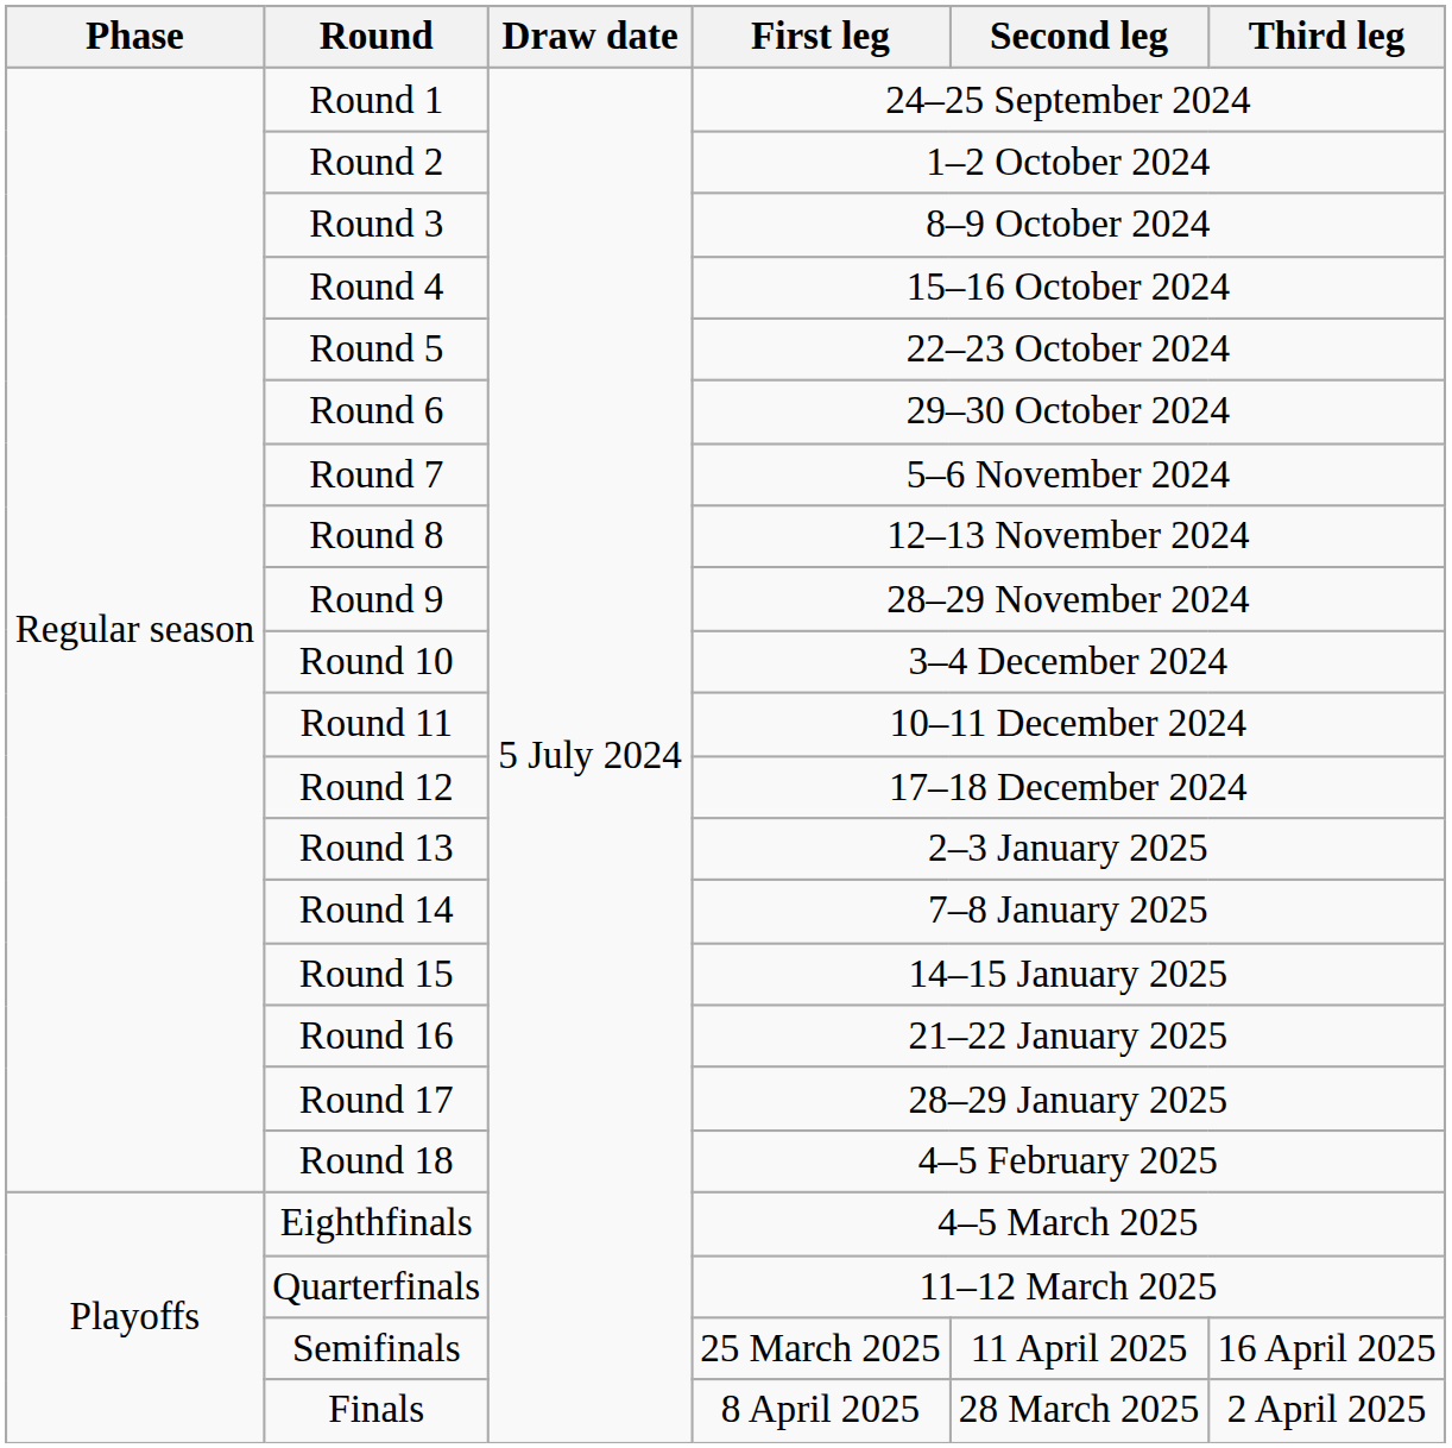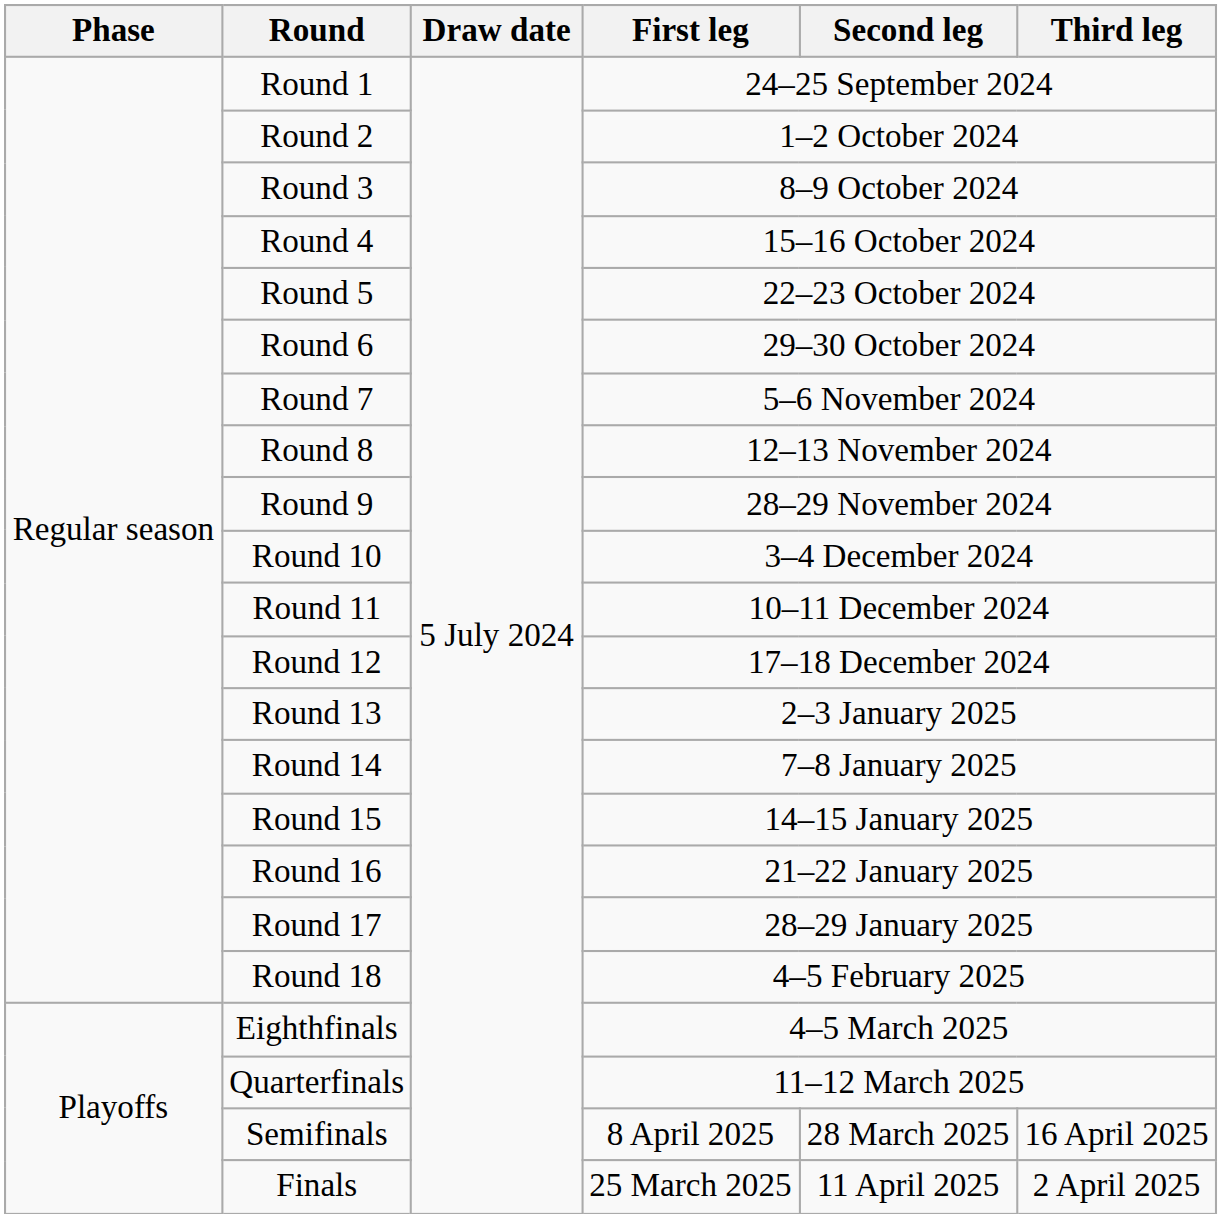Semifinals | First leg: 25 March 2025 -> 8 April 2025
Semifinals | Second leg: 11 April 2025 -> 28 March 2025
Finals | First leg: 8 April 2025 -> 25 March 2025
Finals | Second leg: 28 March 2025 -> 11 April 2025
